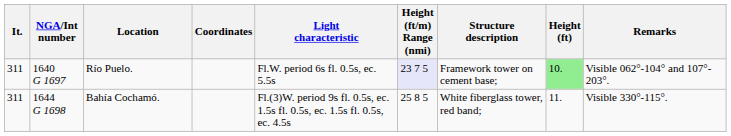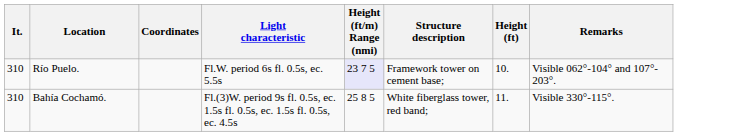- column: NGA/Int number | 1640 G 1697 | 1644 G 1698
Río Puelo. | It.: 311 -> 310
Río Puelo. | Height (ft): lightgreen background -> no background
Bahía Cochamó. | It.: 311 -> 310
